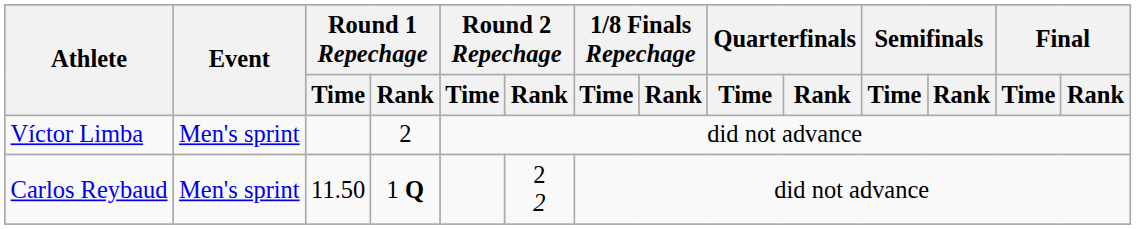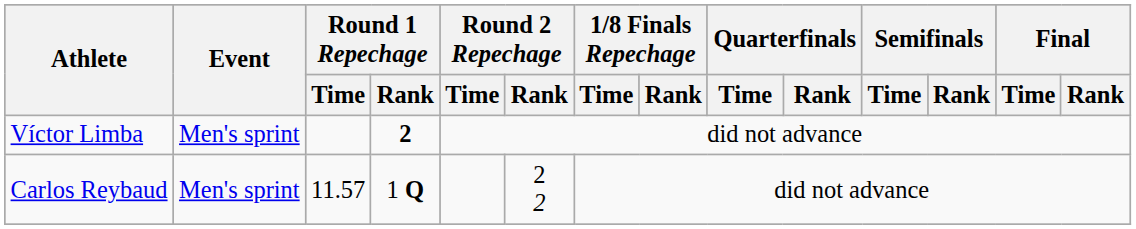Víctor Limba | Round 1 Repechage / Rank: normal -> bold
Carlos Reybaud | Round 1 Repechage / Time: 11.50 -> 11.57
